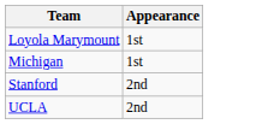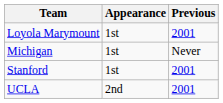+ column: Previous | 2001 | Never | 2001 | 2001
Stanford | Appearance: 2nd -> 1st
